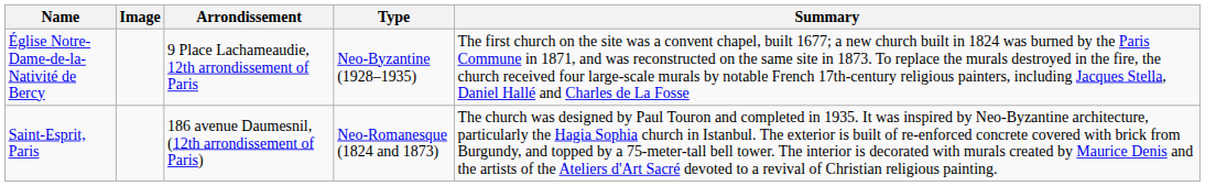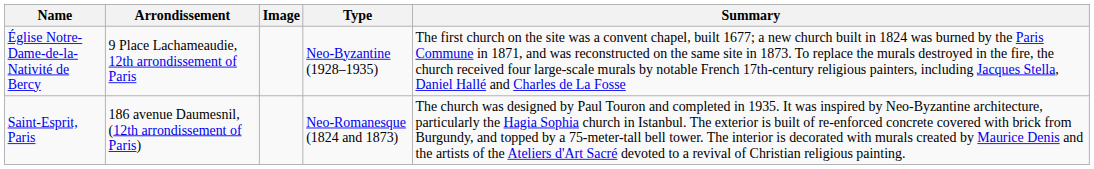columns swapped: Image <-> Arrondissement
